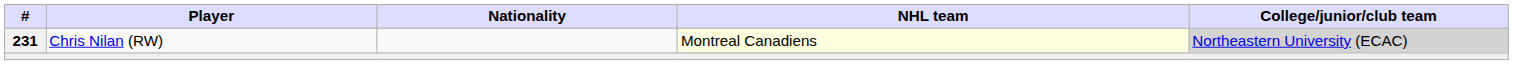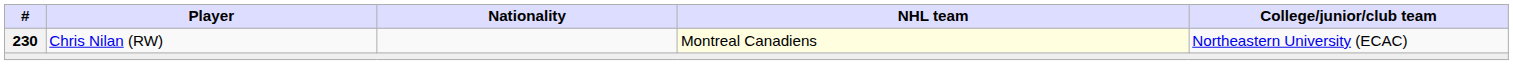Chris Nilan (RW) | #: 231 -> 230
Chris Nilan (RW) | College/junior/club team: lightgrey background -> no background
